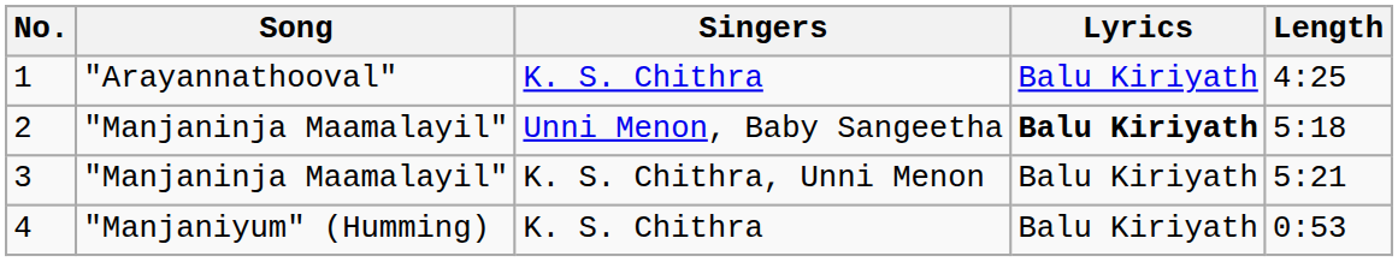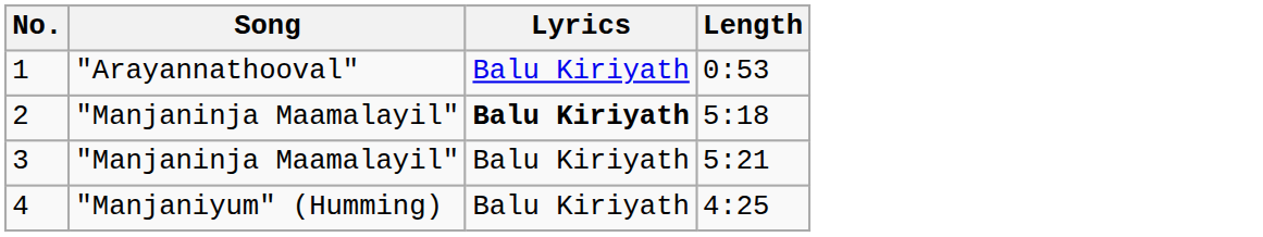- column: Singers | K. S. Chithra | Unni Menon, Baby Sangeetha | K. S. Chithra, Unni Menon | K. S. Chithra
1 | Length: 4:25 -> 0:53
4 | Length: 0:53 -> 4:25
